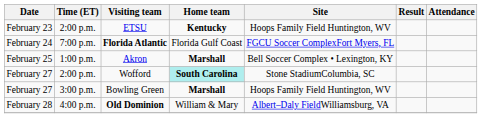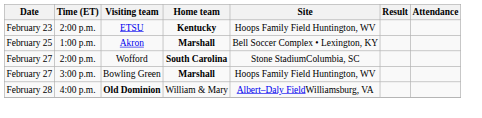- row: February 24 | 7:00 p.m. | Florida Atlantic | Florida Gulf Coast | FGCU Soccer ComplexFort Myers, FL
Wofford | Home team: paleturquoise background -> no background
